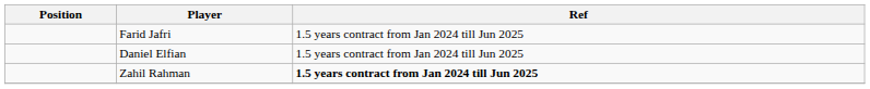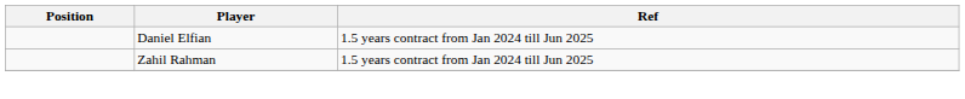- row: Farid Jafri | 1.5 years contract from Jan 2024 till Jun 2025
Zahil Rahman | Ref: bold -> normal
